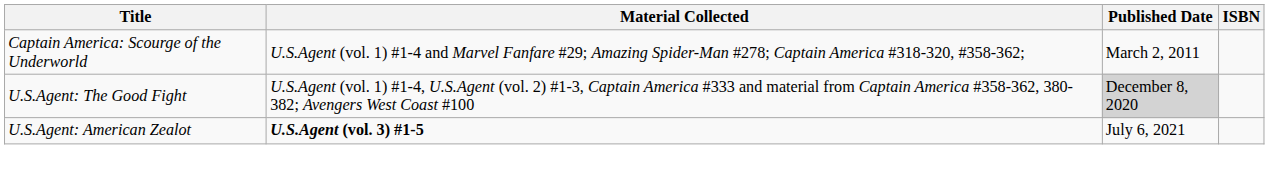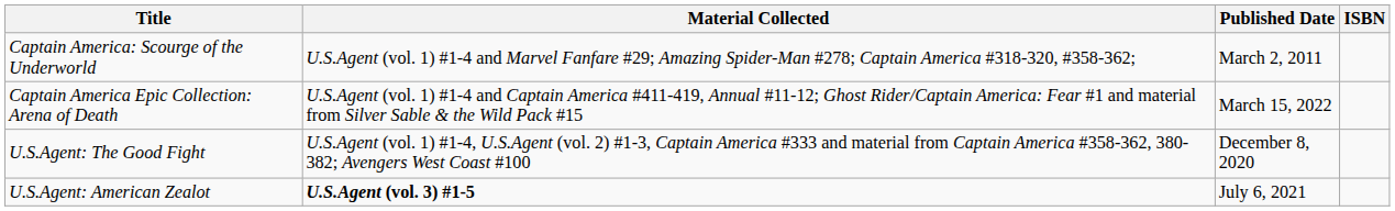+ row: Captain America Epic Collection: Arena of Death | U.S.Agent (vol. 1) #1-4 and Captain America #411-419, Annual #11-12; Ghost Rider/Captain America: Fear #1 and material from Silver Sable & the Wild Pack #15 | March 15, 2022
U.S.Agent: The Good Fight | Published Date: lightgrey background -> no background
